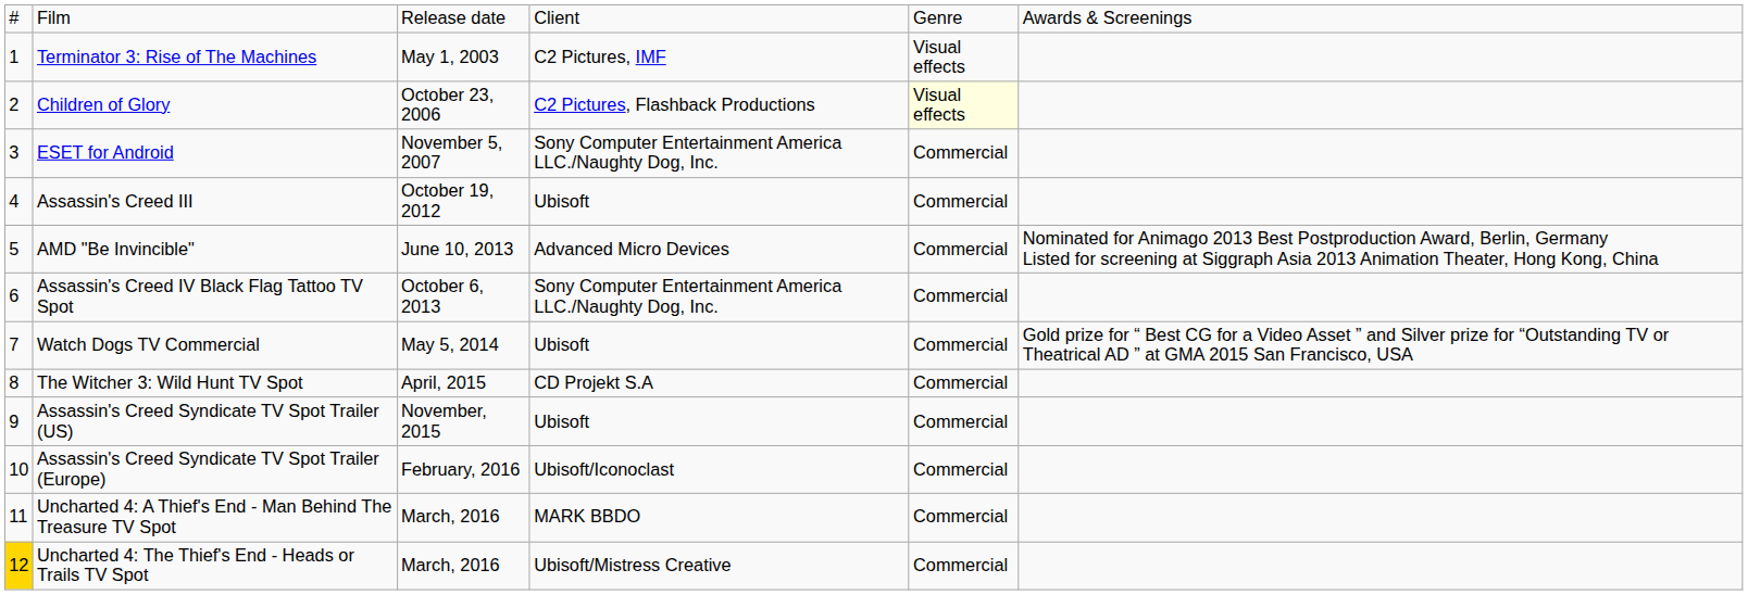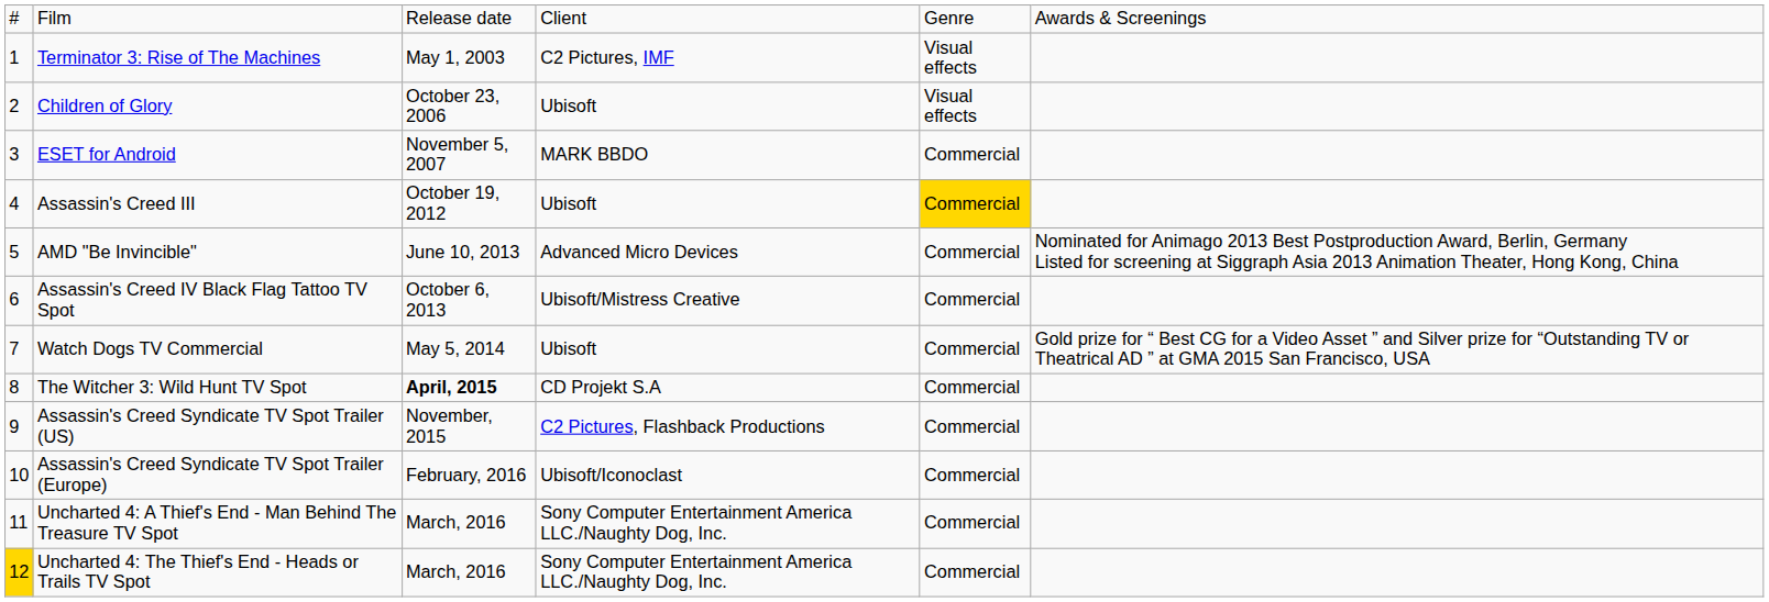Children of Glory | column 4: C2 Pictures, Flashback Productions -> Ubisoft
Children of Glory | column 5: lightyellow background -> no background
ESET for Android | column 4: Sony Computer Entertainment America LLC./Naughty Dog, Inc. -> MARK BBDO
Assassin's Creed III | column 5: no background -> gold background
Assassin's Creed IV Black Flag Tattoo TV Spot | column 4: Sony Computer Entertainment America LLC./Naughty Dog, Inc. -> Ubisoft/Mistress Creative
The Witcher 3: Wild Hunt TV Spot | column 3: normal -> bold
Assassin's Creed Syndicate TV Spot Trailer (US) | column 4: Ubisoft -> C2 Pictures, Flashback Productions
Uncharted 4: A Thief's End - Man Behind The Treasure TV Spot | column 4: MARK BBDO -> Sony Computer Entertainment America LLC./Naughty Dog, Inc.
Uncharted 4: The Thief's End - Heads or Trails TV Spot | column 4: Ubisoft/Mistress Creative -> Sony Computer Entertainment America LLC./Naughty Dog, Inc.
